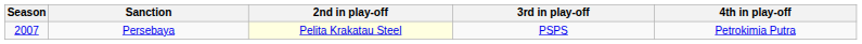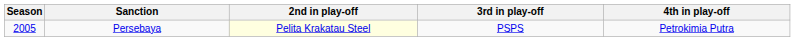Persebaya | Season: 2007 -> 2005
